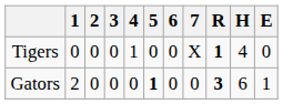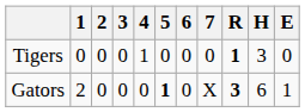Tigers | 7: X -> 0
Tigers | H: 4 -> 3
Gators | 7: 0 -> X
